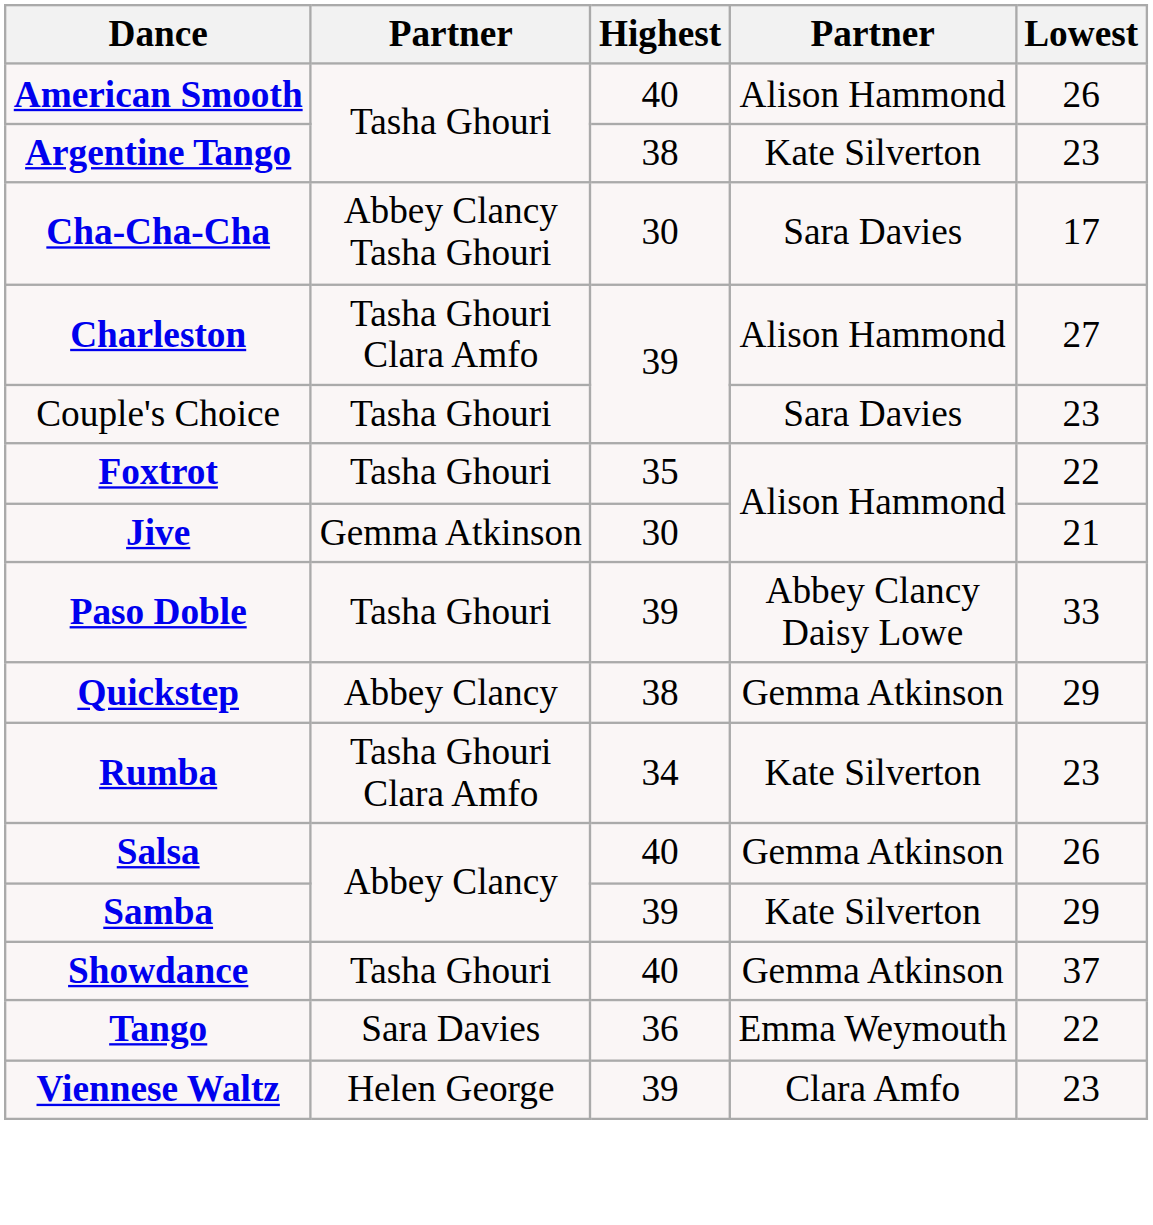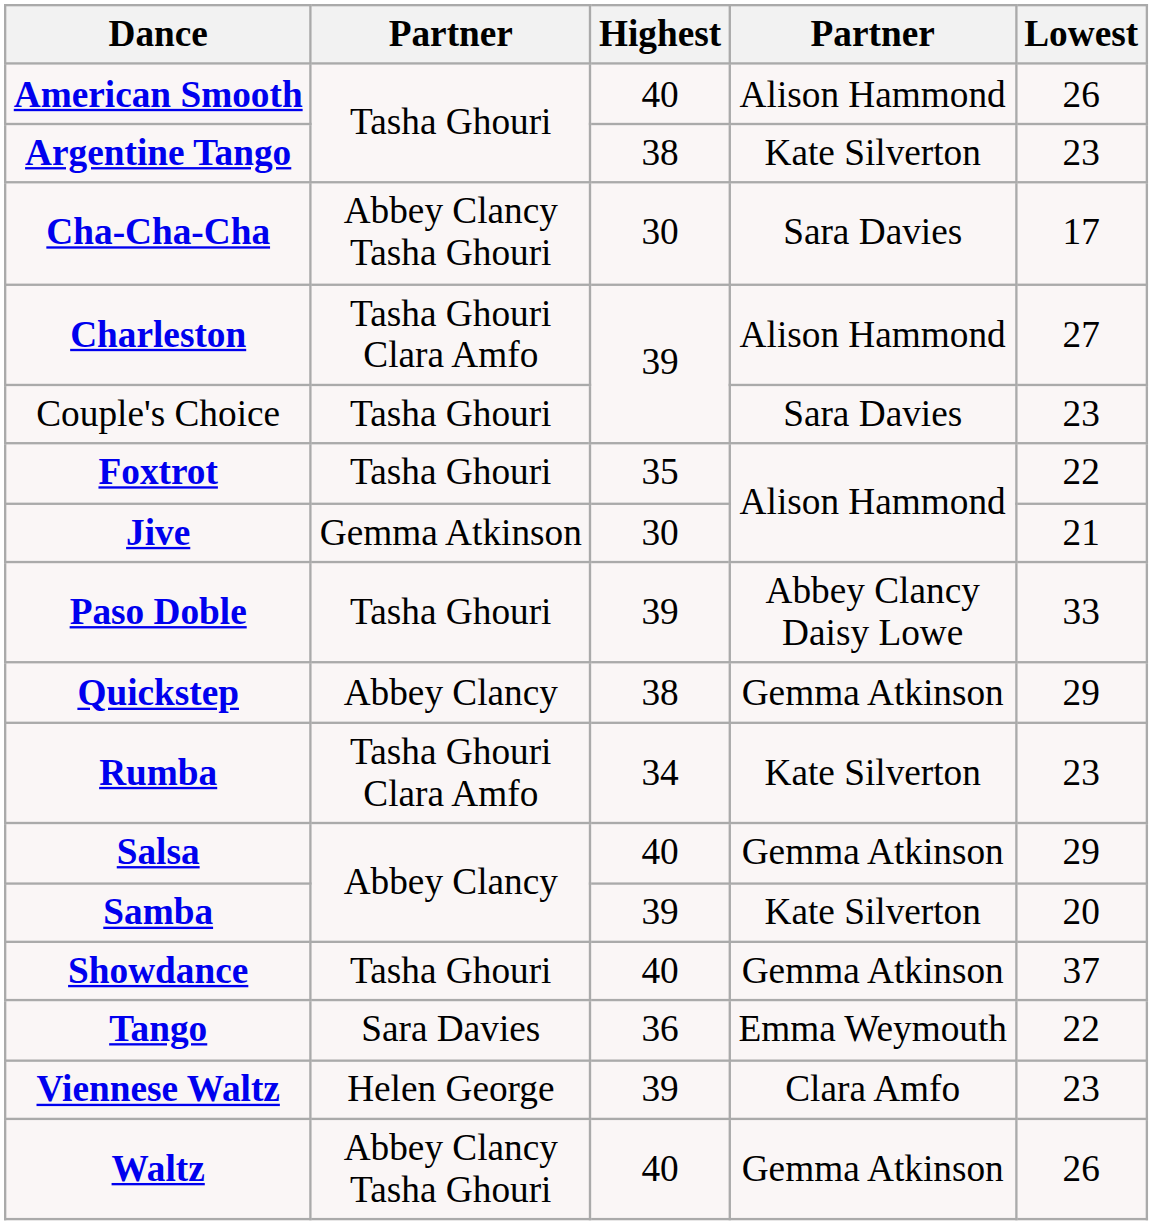Salsa | Lowest: 26 -> 29
Samba | Lowest: 29 -> 20
+ row: Waltz | Abbey Clancy Tasha Ghouri | 40 | Gemma Atkinson | 26
